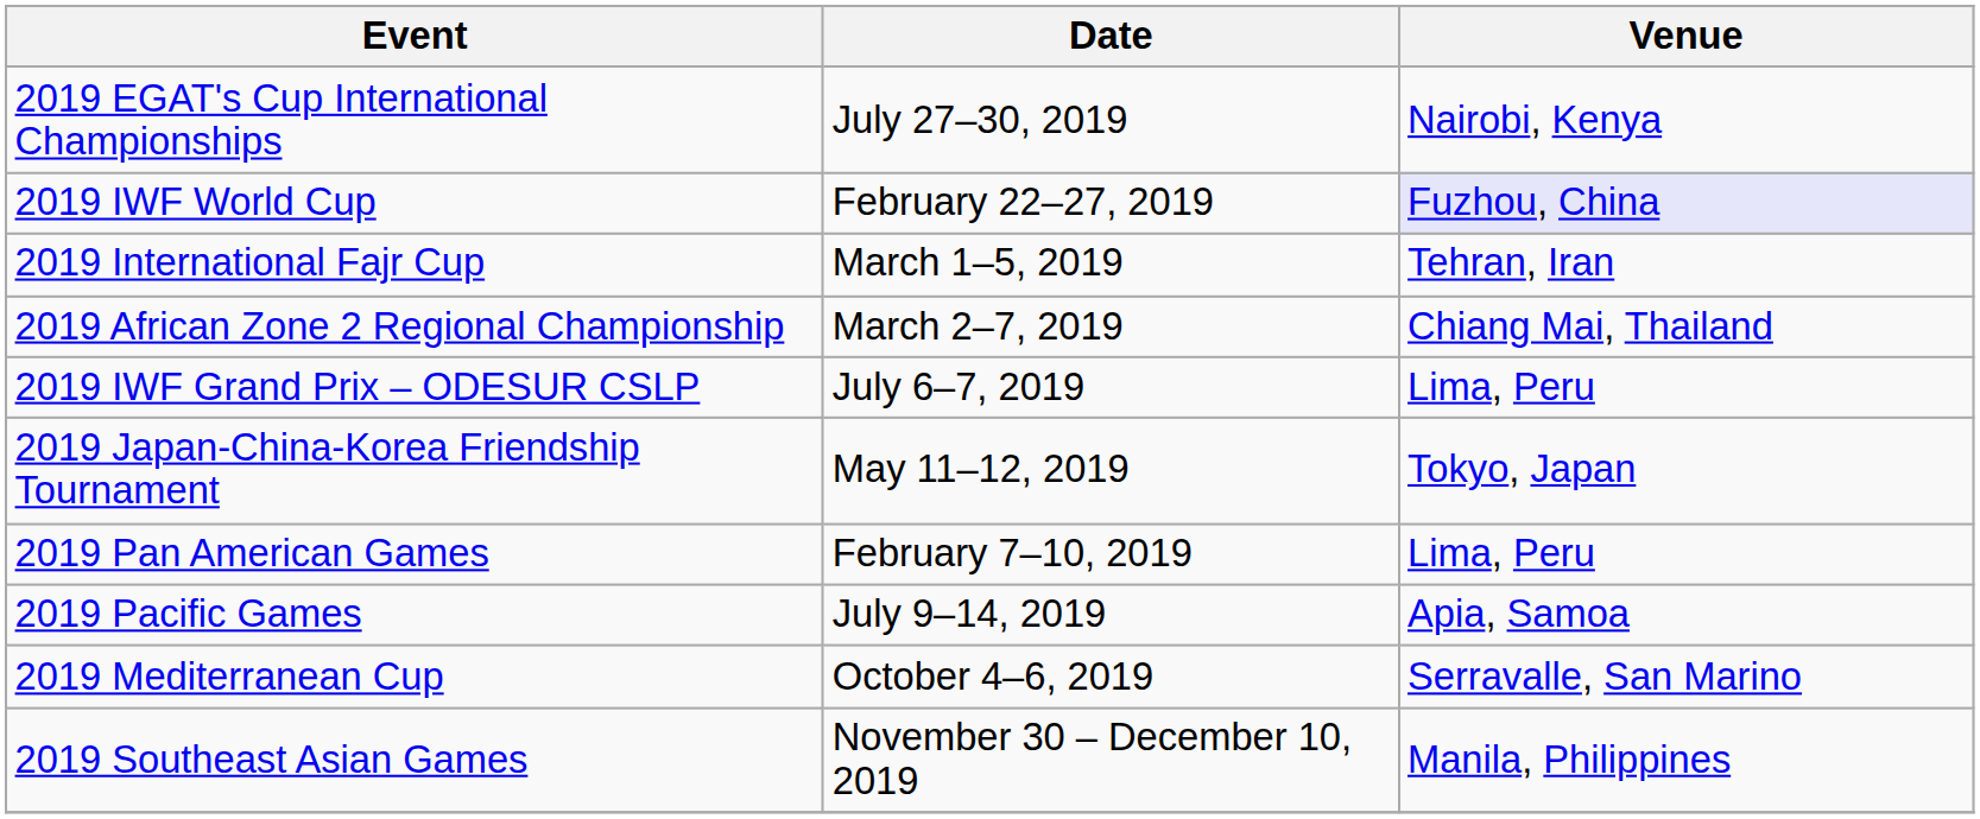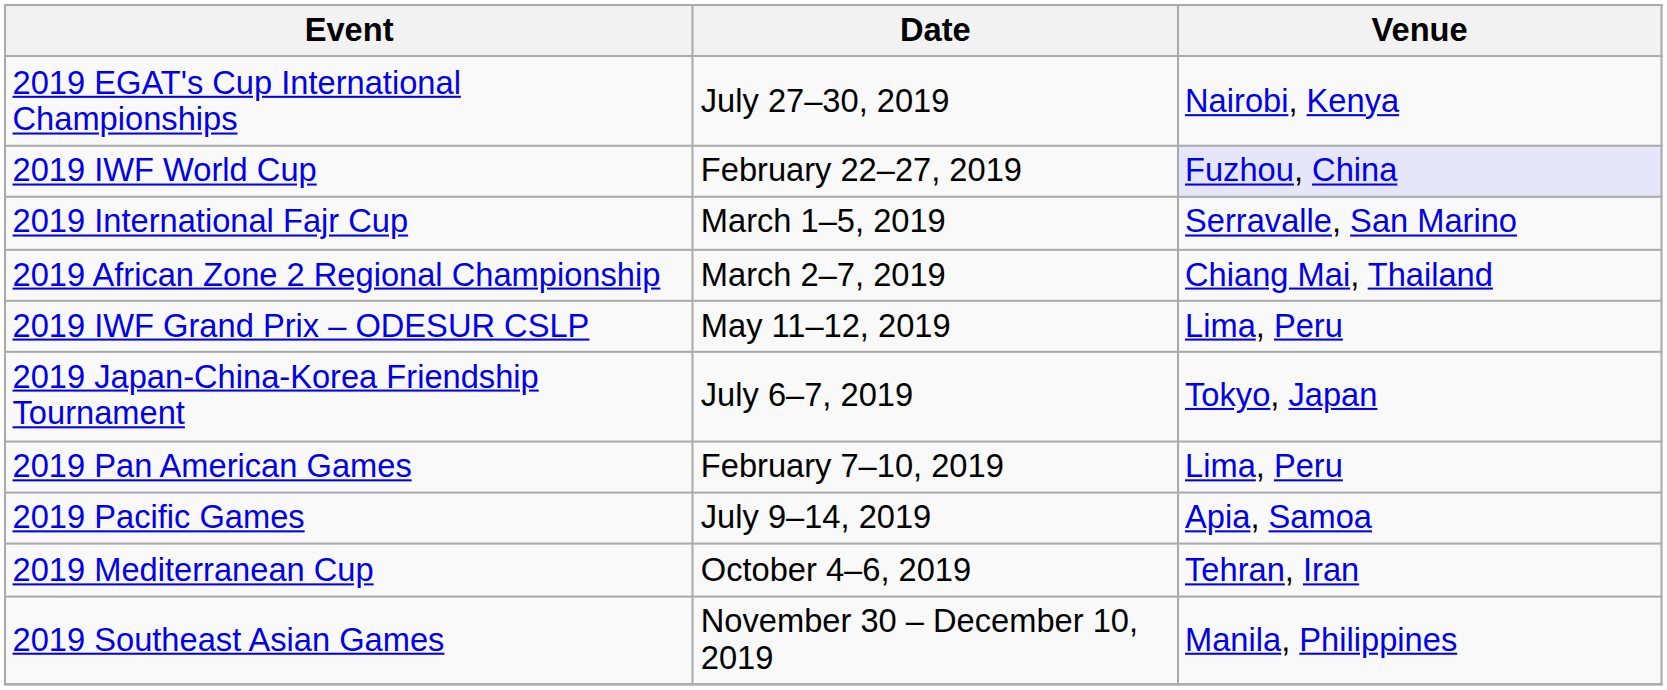2019 International Fajr Cup | Venue: Tehran, Iran -> Serravalle, San Marino
2019 IWF Grand Prix – ODESUR CSLP | Date: July 6–7, 2019 -> May 11–12, 2019
2019 Japan-China-Korea Friendship Tournament | Date: May 11–12, 2019 -> July 6–7, 2019
2019 Mediterranean Cup | Venue: Serravalle, San Marino -> Tehran, Iran
